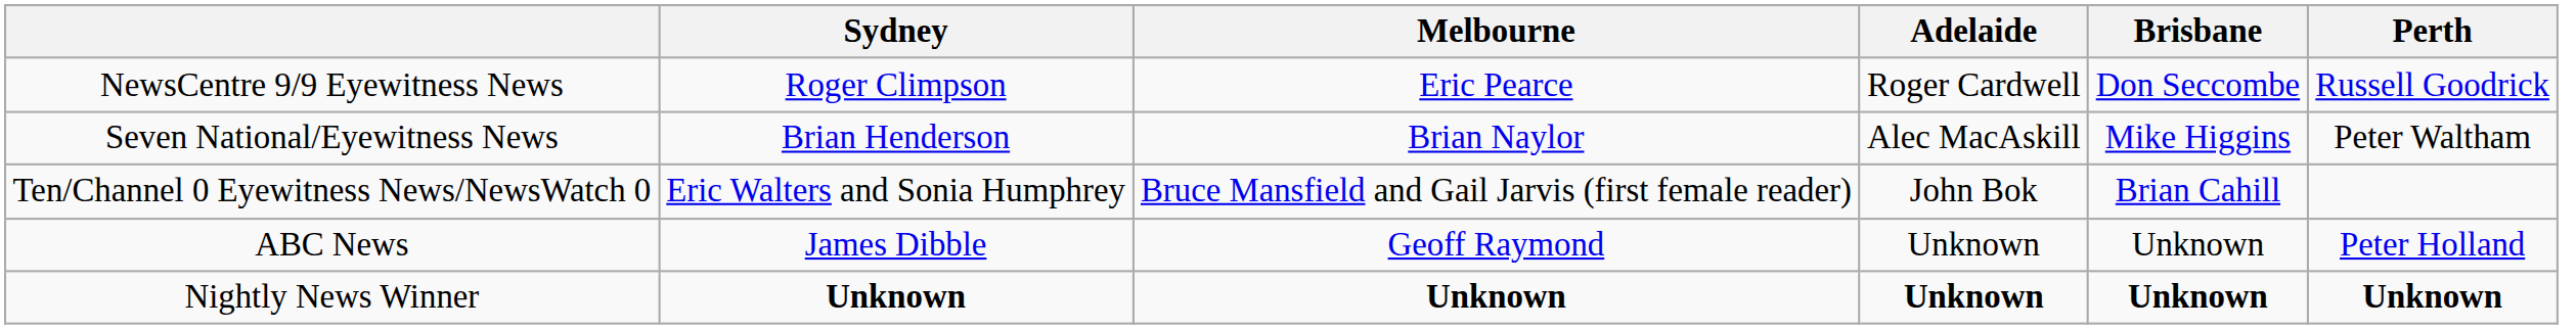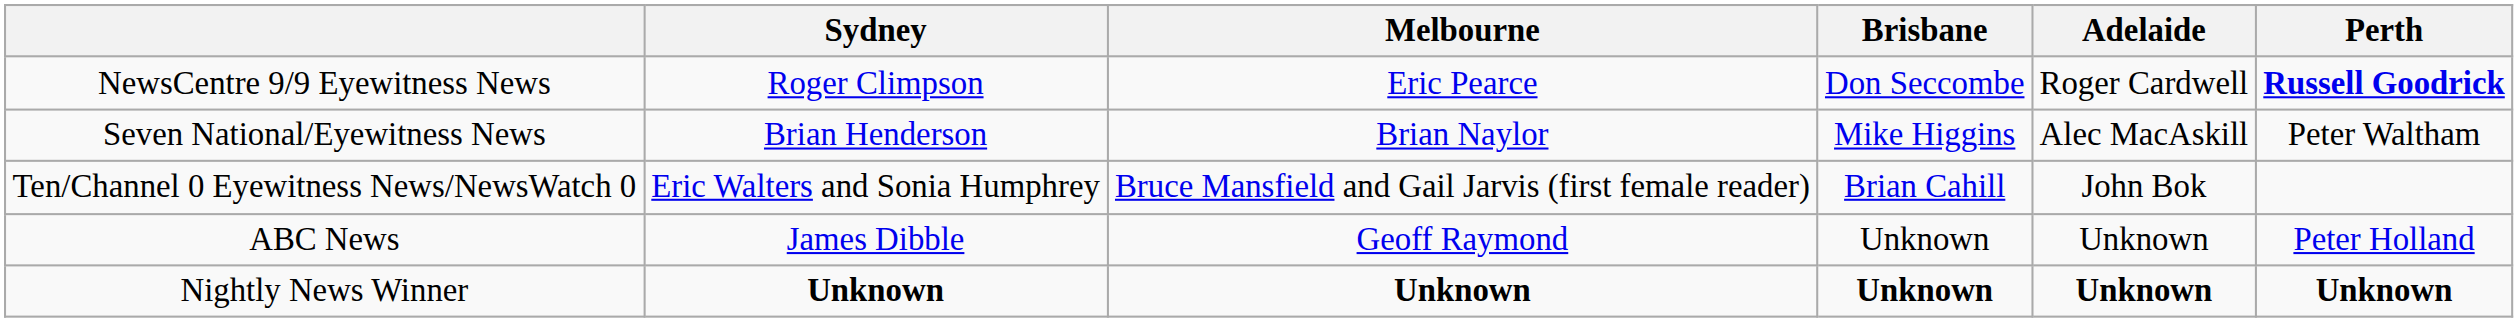columns swapped: Brisbane <-> Adelaide
NewsCentre 9/9 Eyewitness News | Perth: normal -> bold
